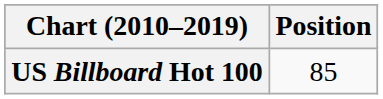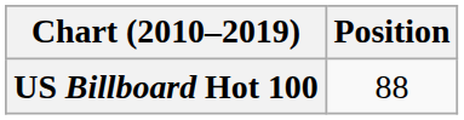US Billboard Hot 100 | Position: 85 -> 88
